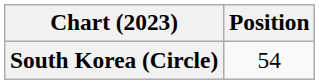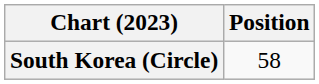South Korea (Circle) | Position: 54 -> 58
